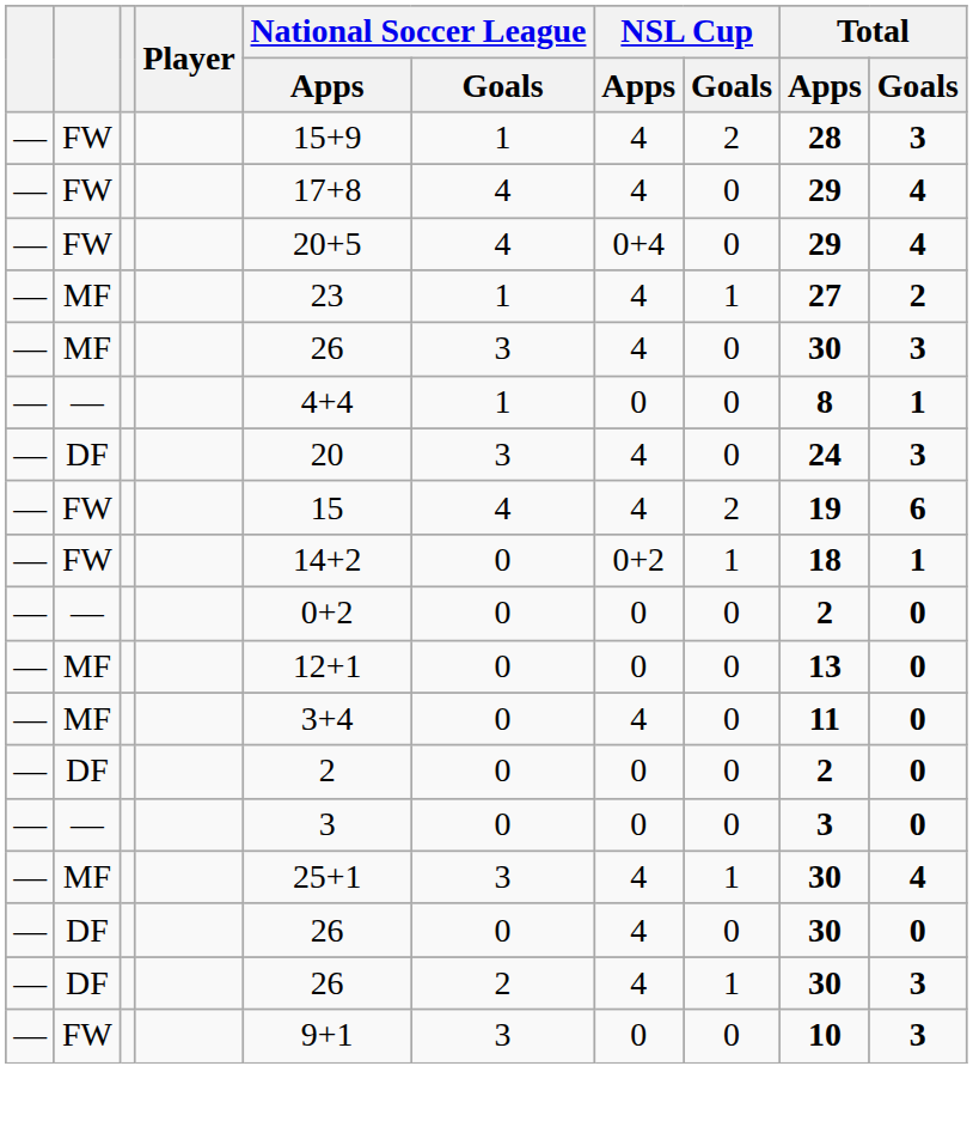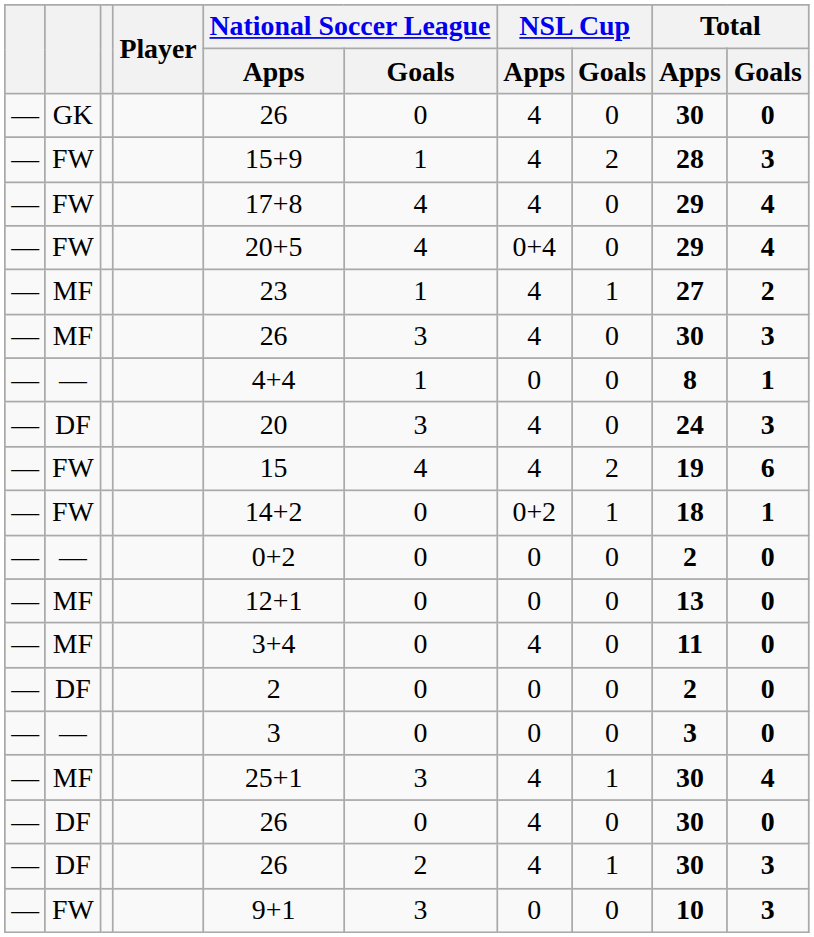+ row: — | GK | 26 | 0 | 4 | 0 | 30 | 0
